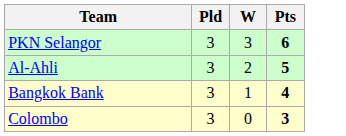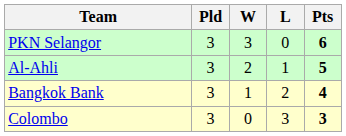+ column: L | 0 | 1 | 2 | 3
